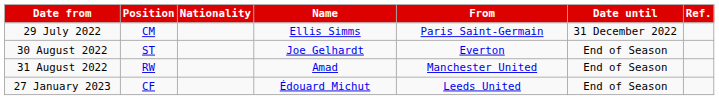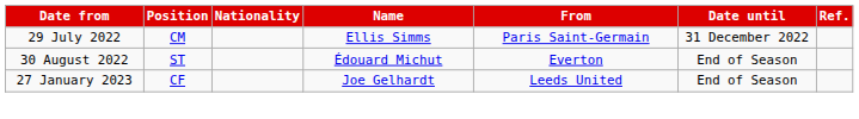30 August 2022 | Name: Joe Gelhardt -> Édouard Michut
- row: 31 August 2022 | RW | Amad | Manchester United | End of Season
27 January 2023 | Name: Édouard Michut -> Joe Gelhardt
